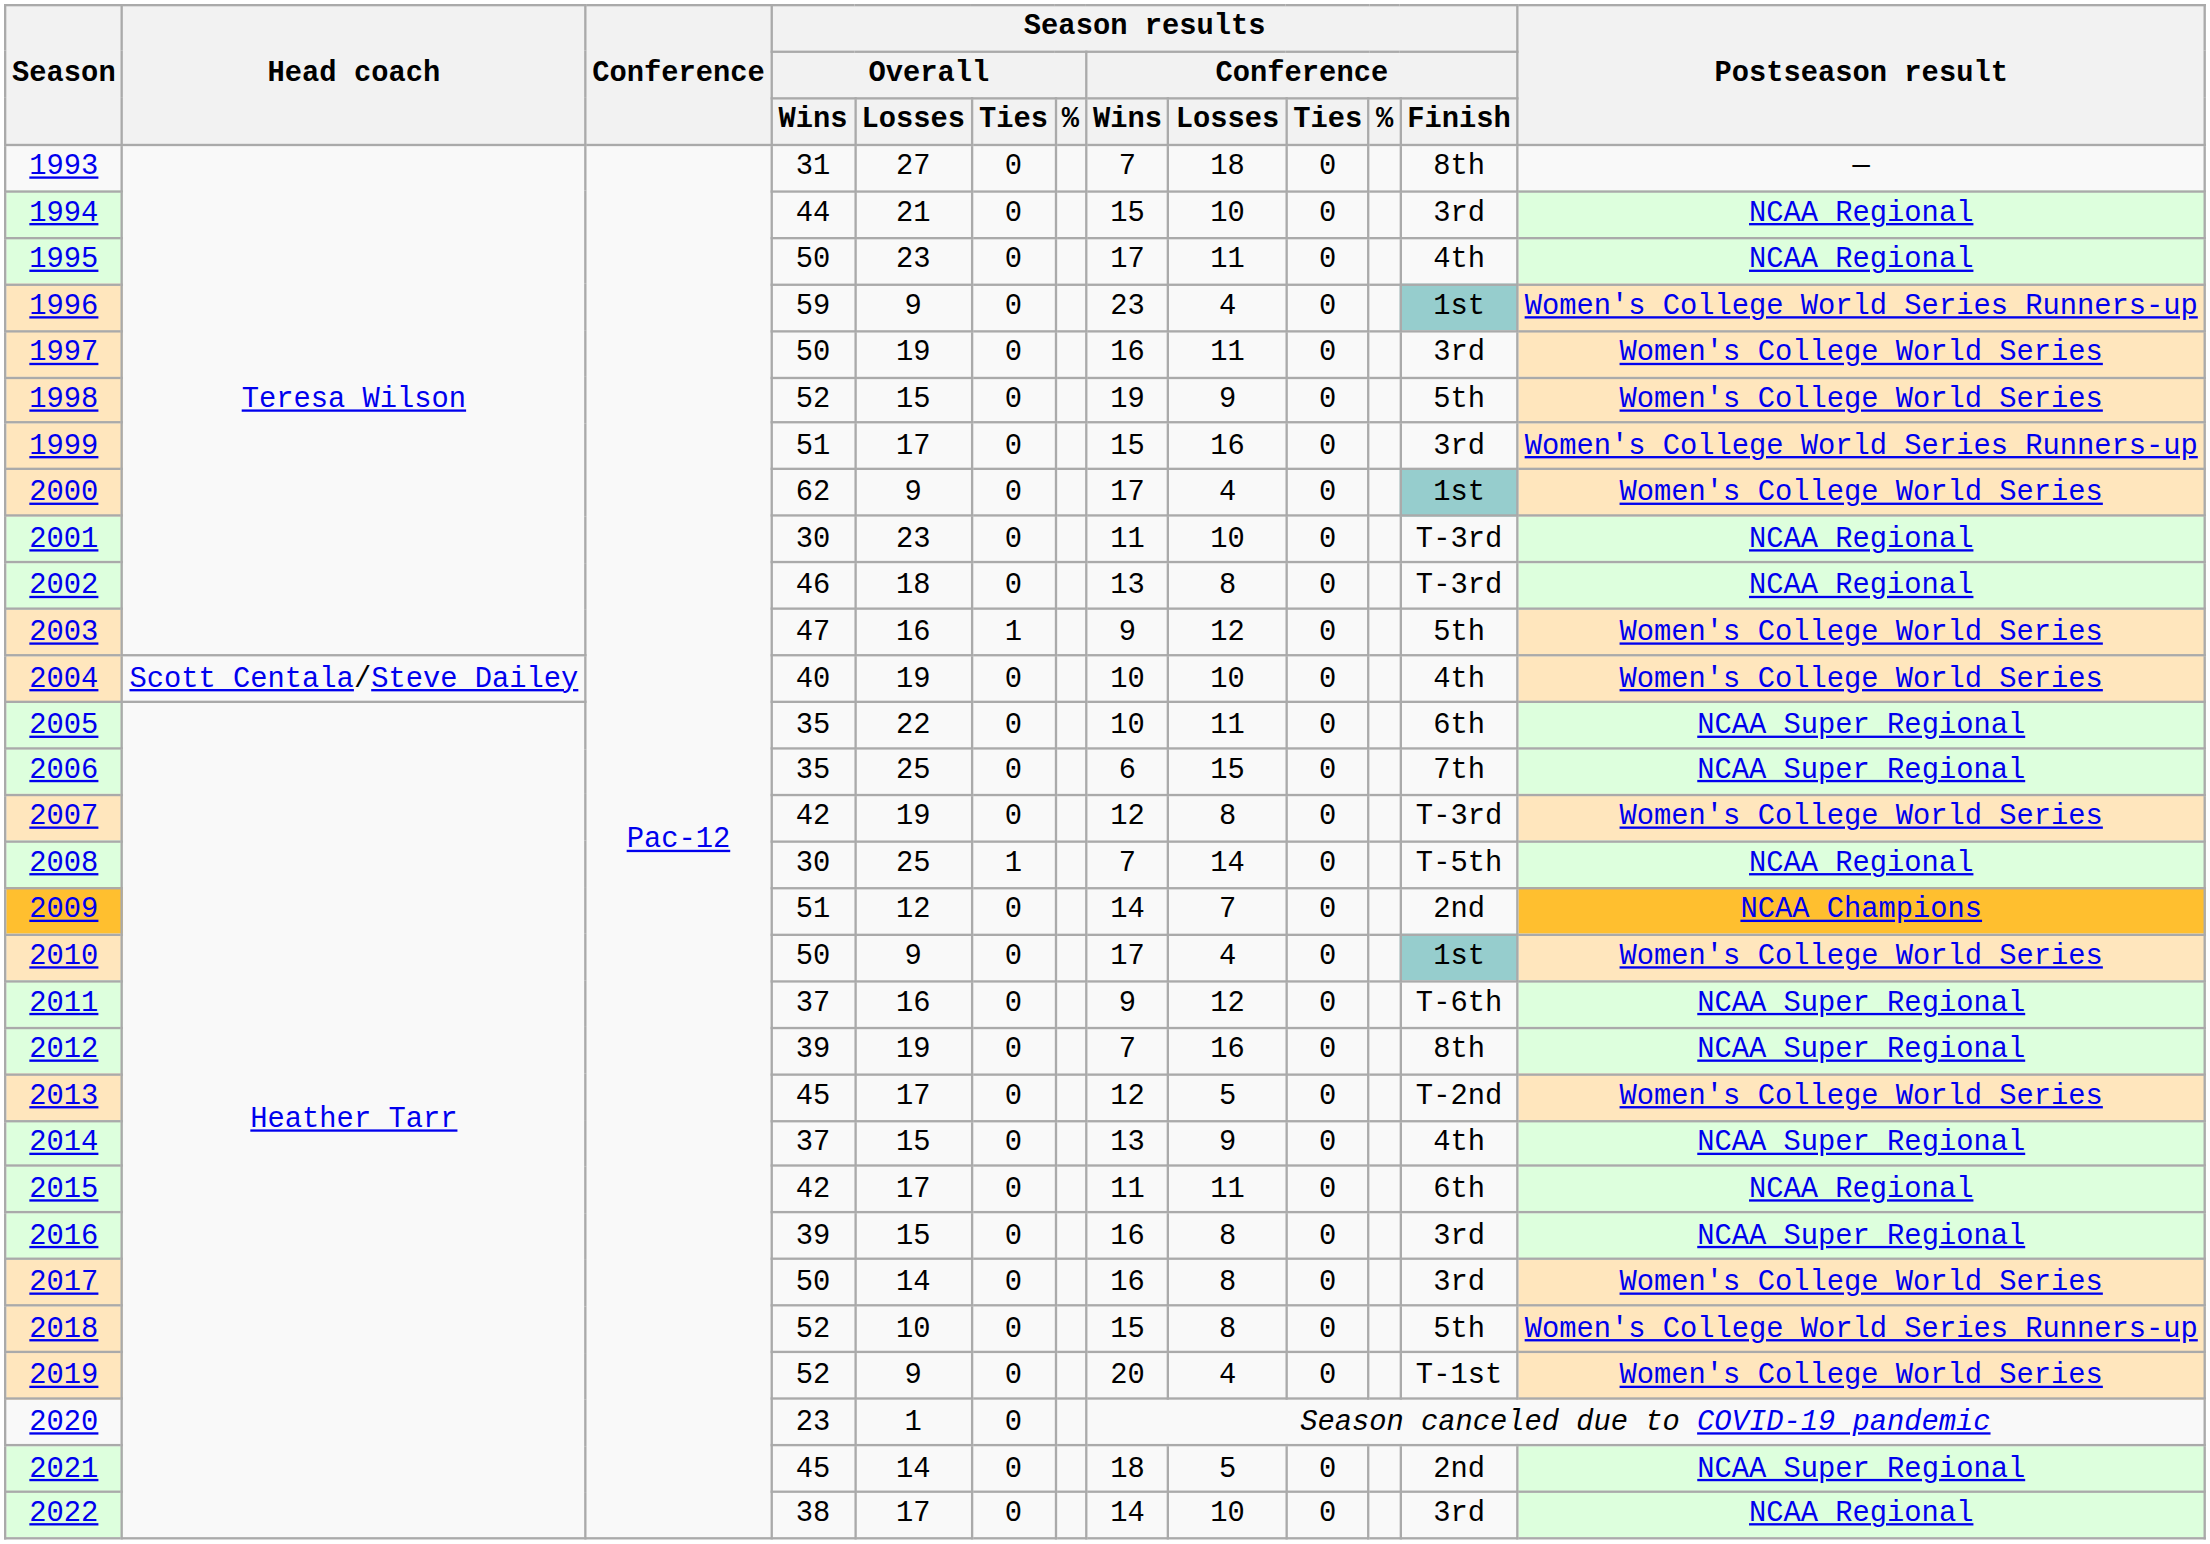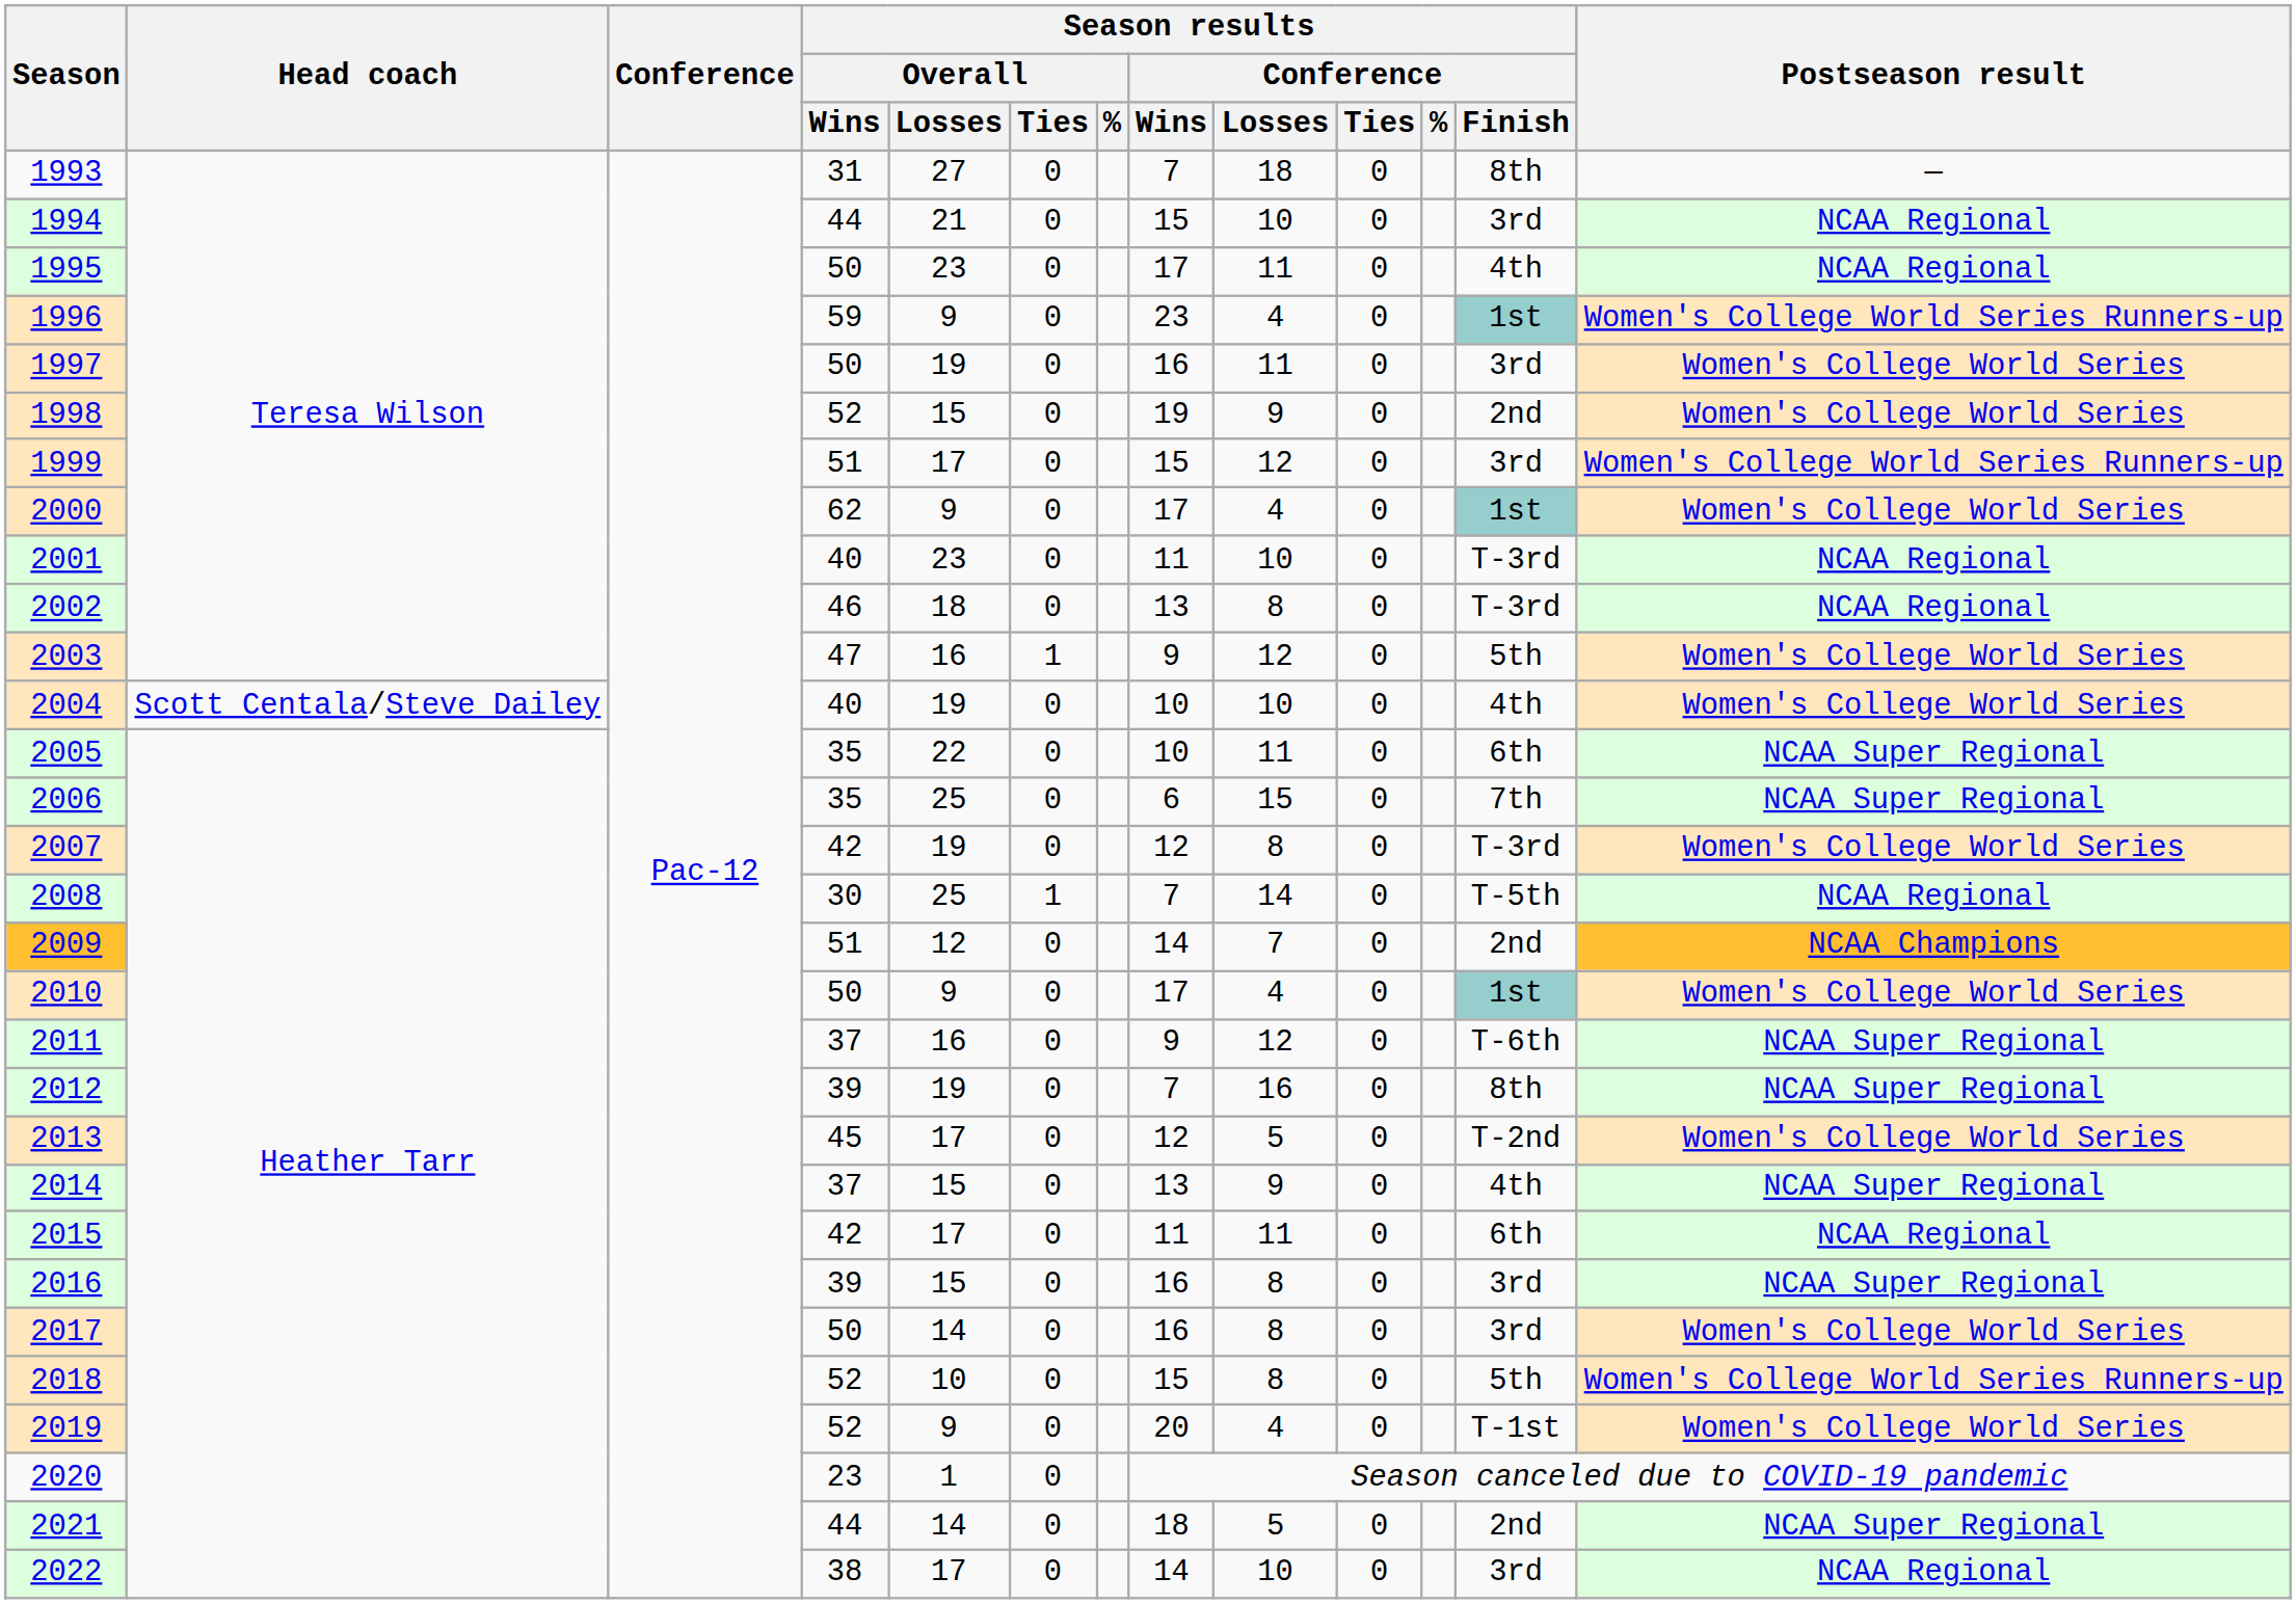1998 | Season results / Conference / Finish: 5th -> 2nd
1999 | Season results / Conference / Losses: 16 -> 12
2001 | Season results / Overall / Wins: 30 -> 40
2021 | Season results / Overall / Wins: 45 -> 44
